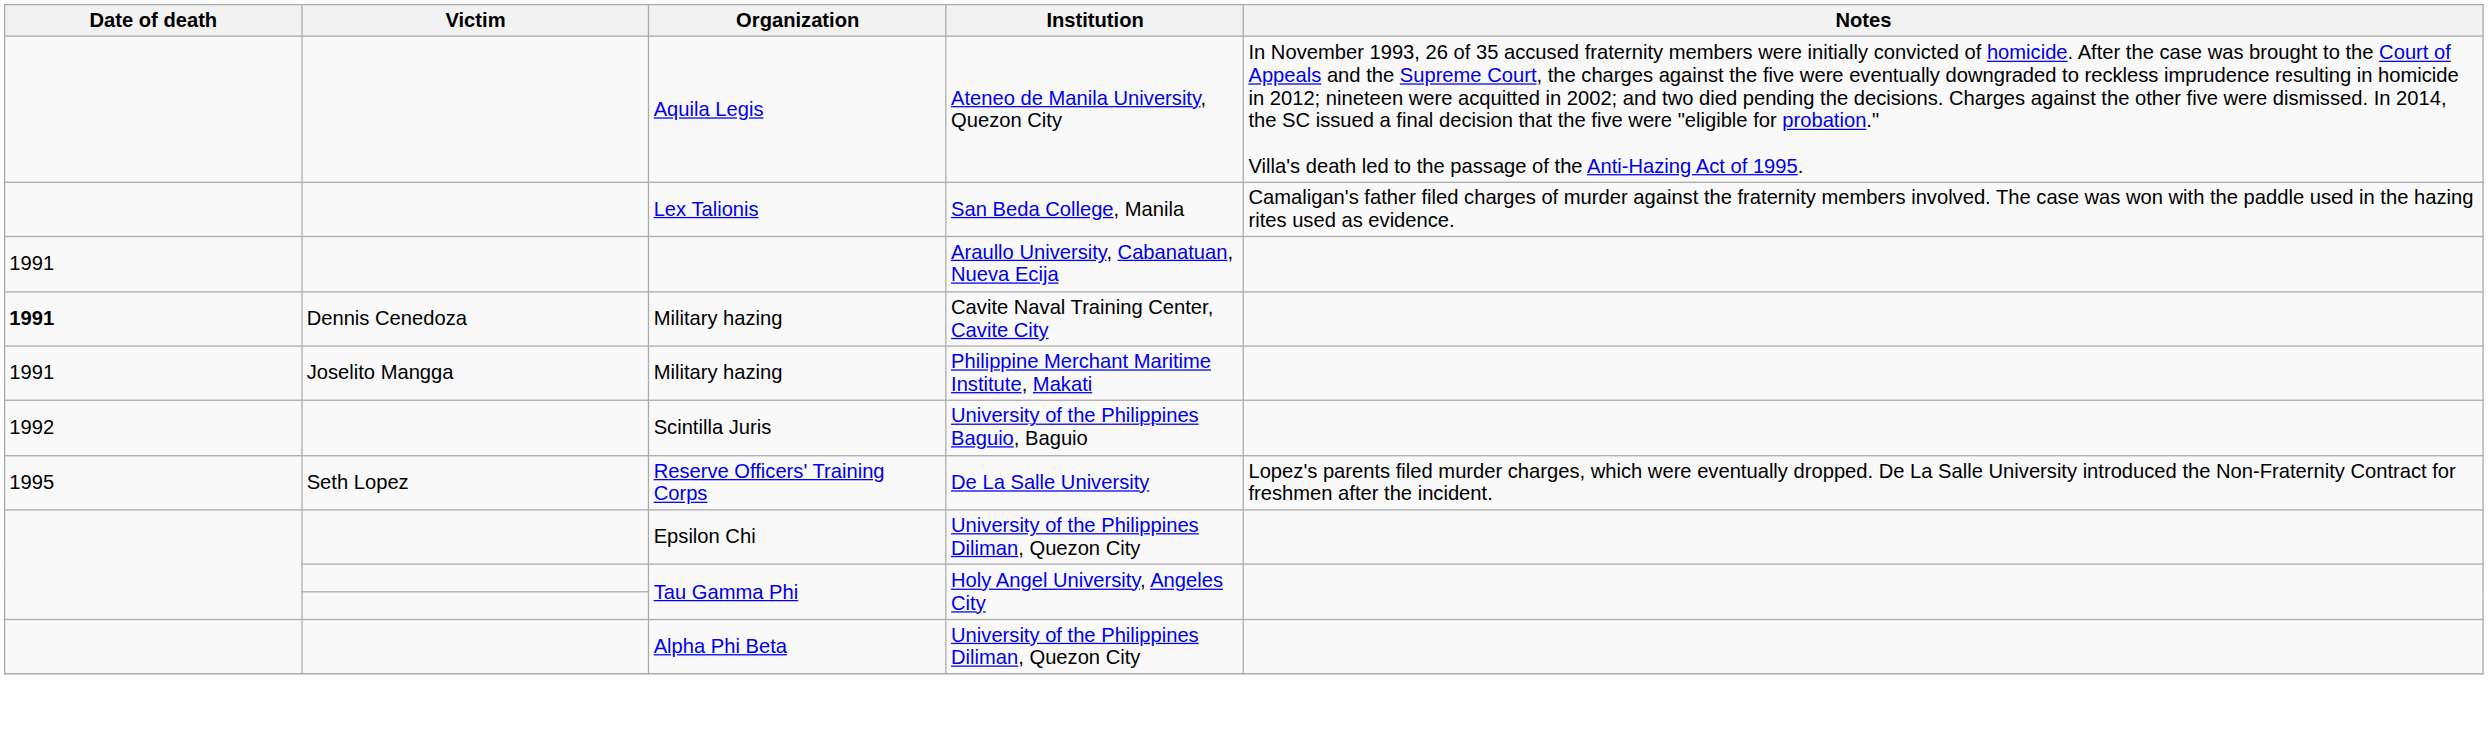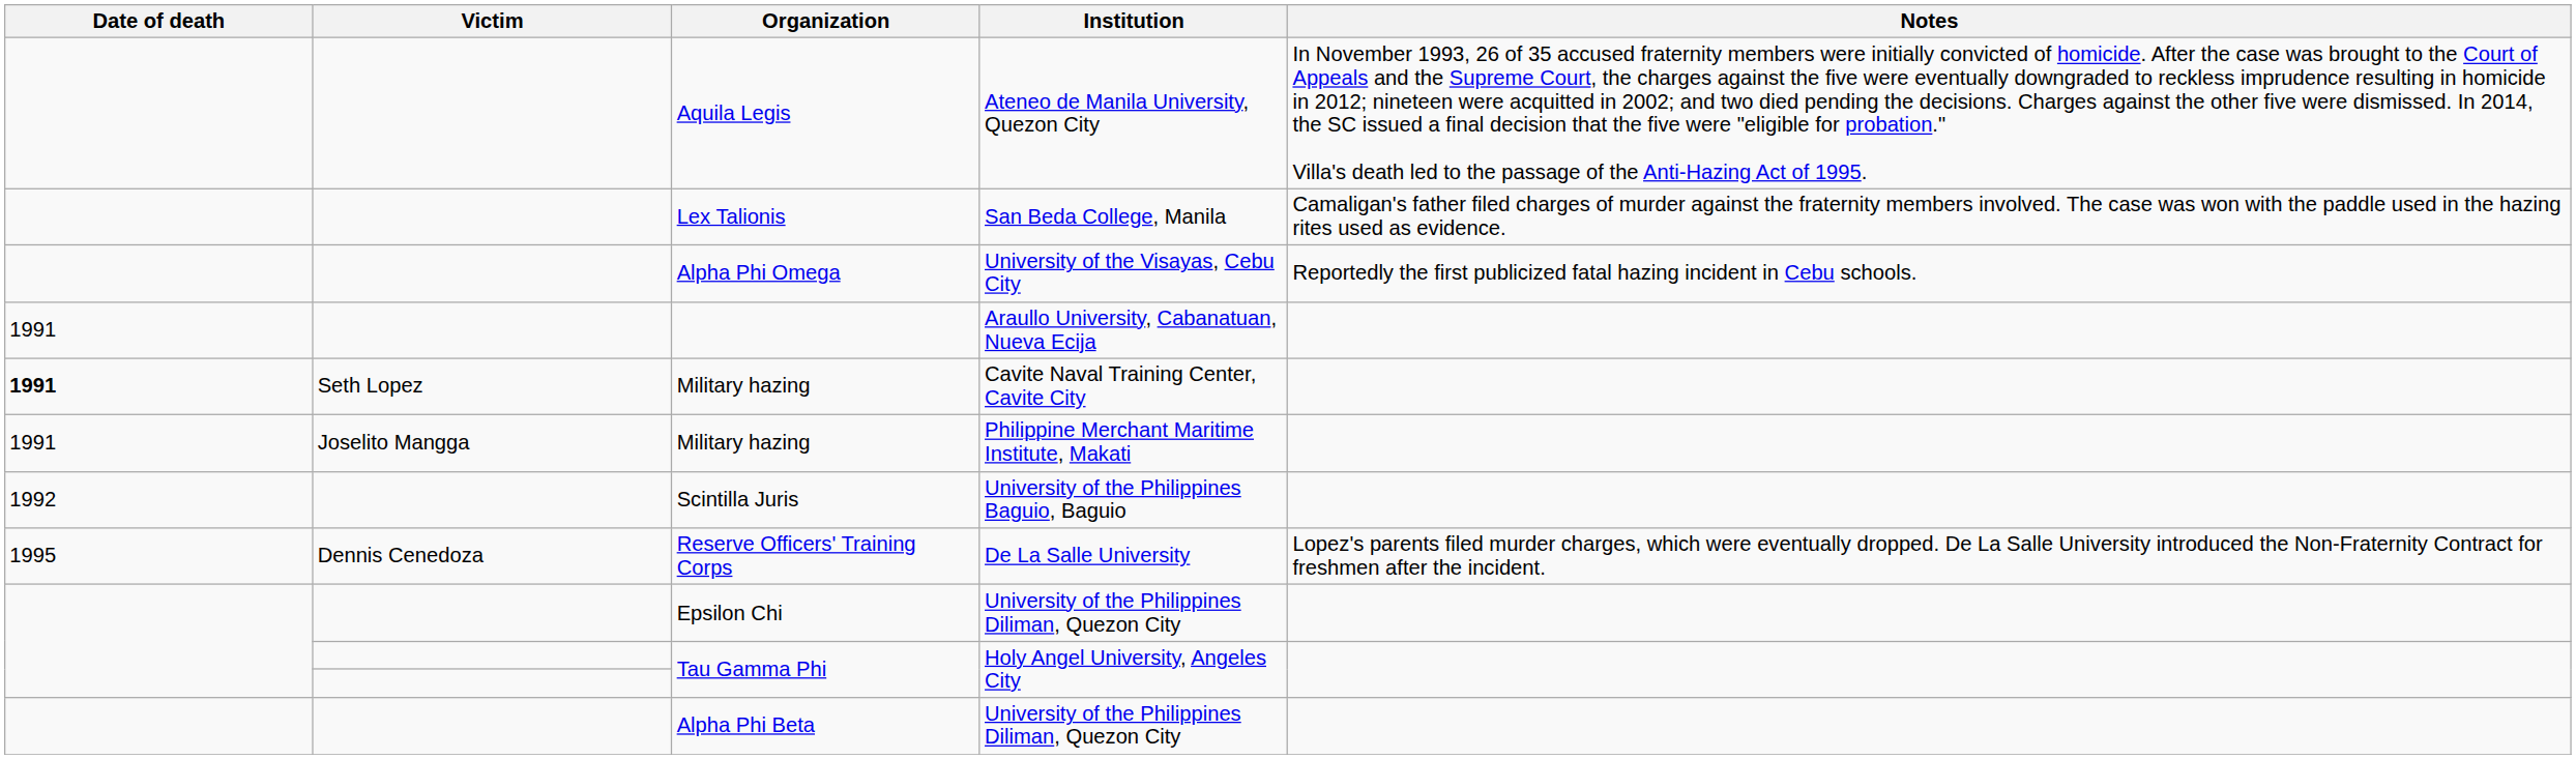+ row: Alpha Phi Omega | University of the Visayas, Cebu City | Reportedly the first publicized fatal hazing incident in Cebu schools.
Military hazing / Cavite Naval Training Center, Cavite City | Victim: Dennis Cenedoza -> Seth Lopez
Reserve Officers' Training Corps | Victim: Seth Lopez -> Dennis Cenedoza
